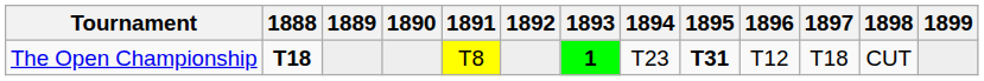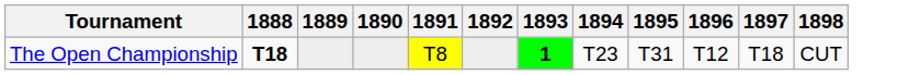- column: 1899
The Open Championship | 1895: bold -> normal
